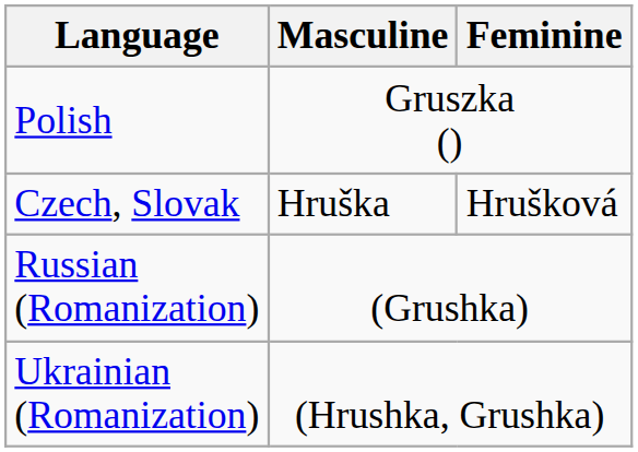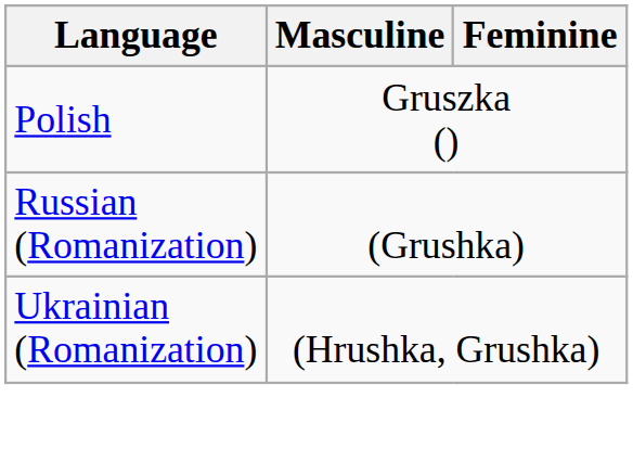- row: Czech, Slovak | Hruška | Hrušková
